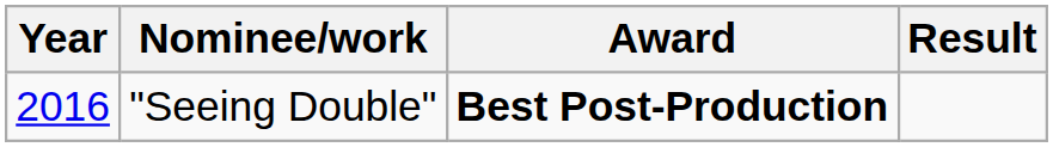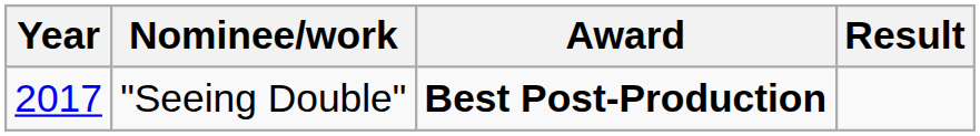"Seeing Double" | Year: 2016 -> 2017
